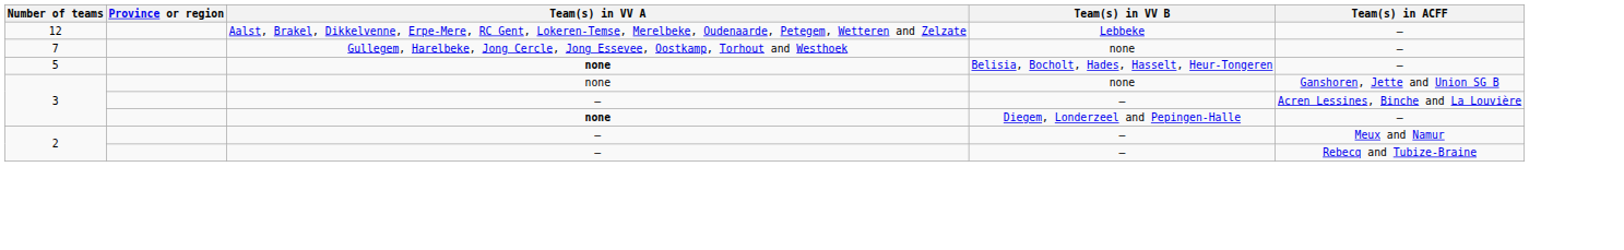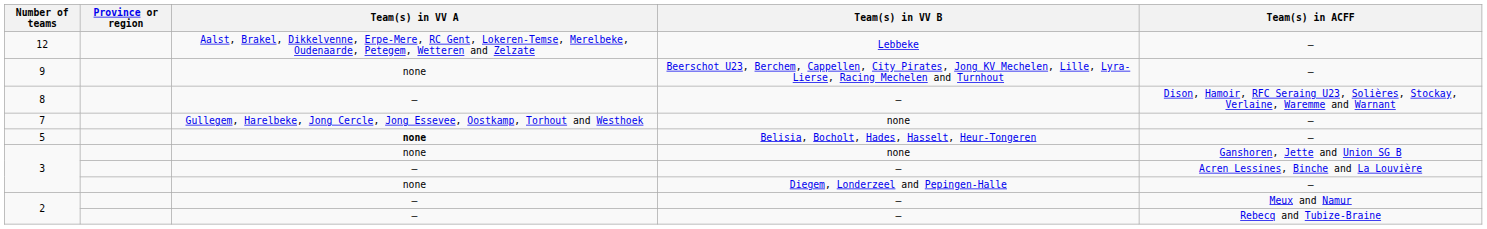+ row: 9 | none | Beerschot U23, Berchem, Cappellen, City Pirates, Jong KV Mechelen, Lille, Lyra-Lierse, Racing Mechelen and Turnhout | –
+ row: 8 | – | – | Dison, Hamoir, RFC Seraing U23, Solières, Stockay, Verlaine, Waremme and Warnant
3 / Diegem, Londerzeel and Pepingen-Halle | Team(s) in VV A: bold -> normal
